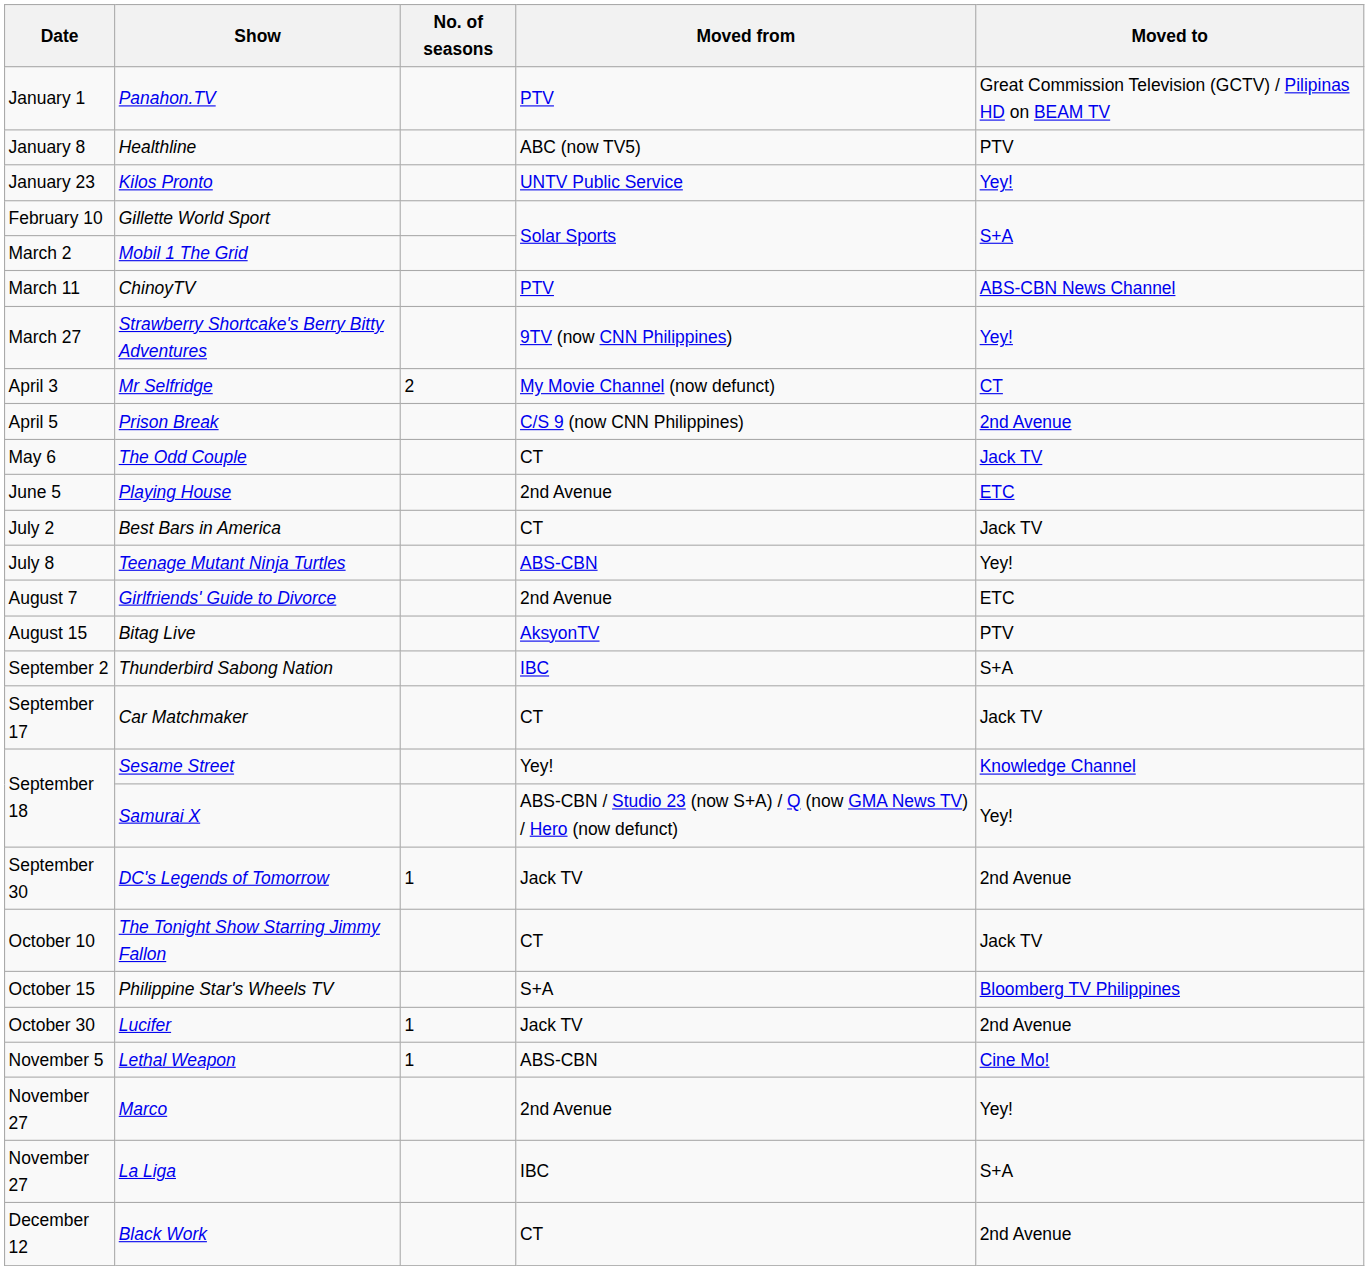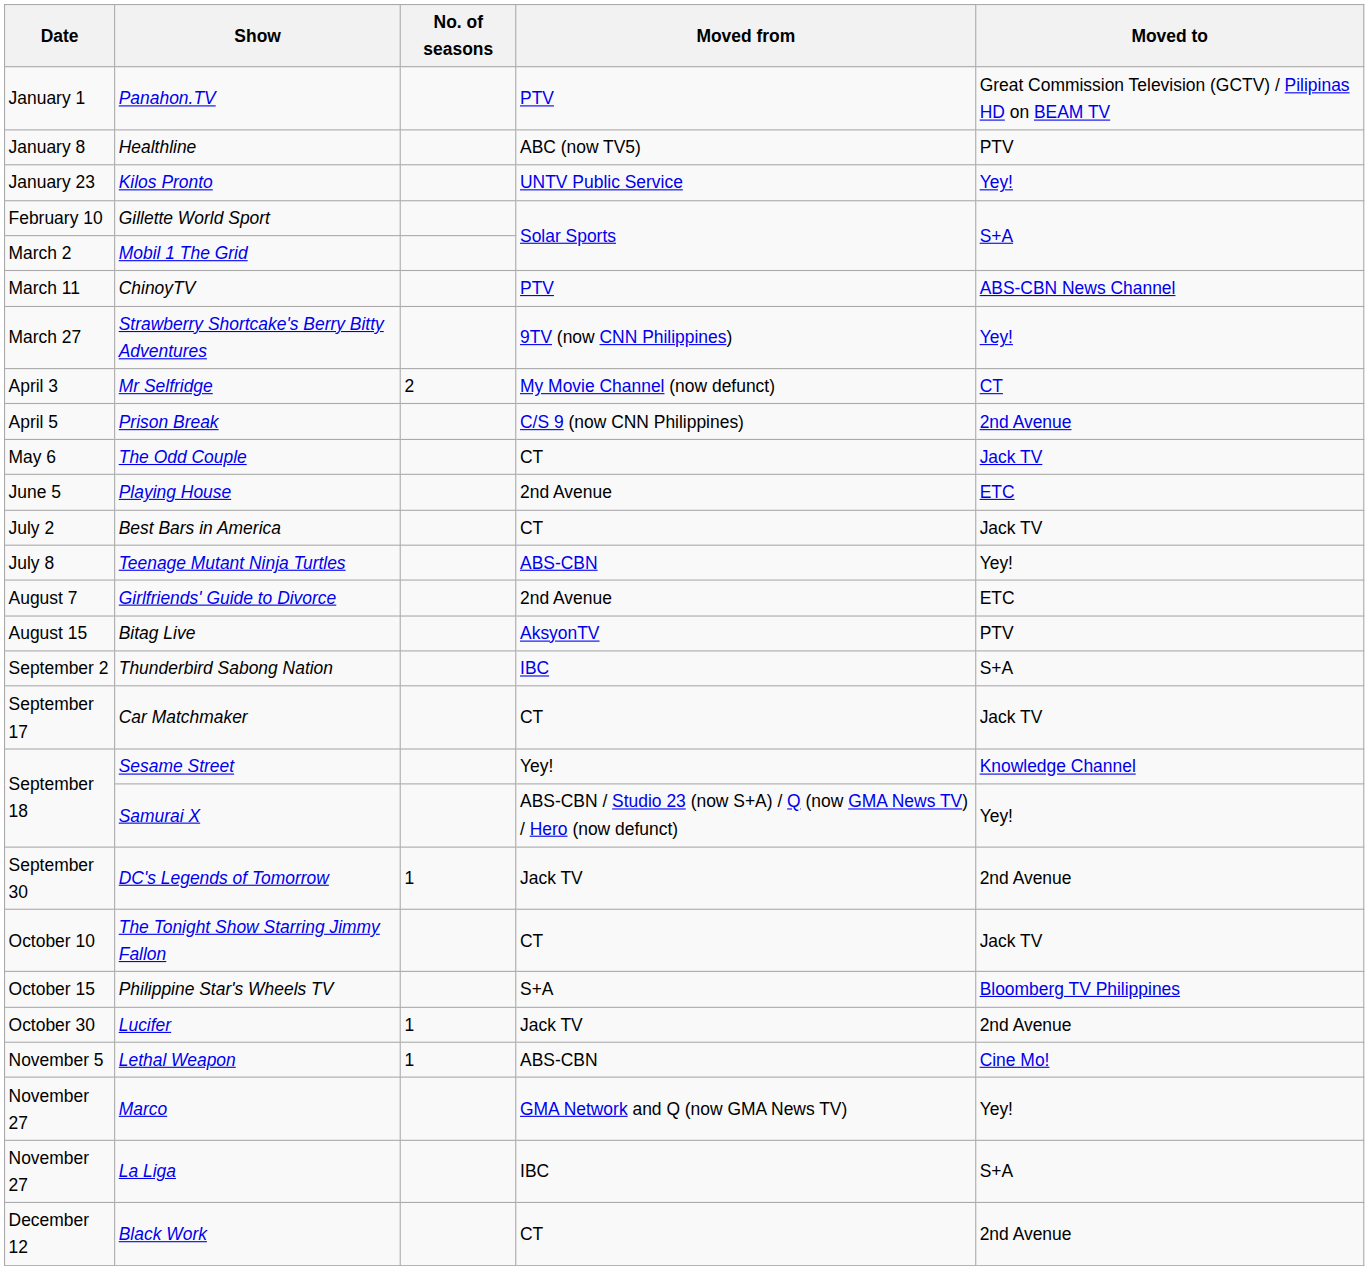Marco | Moved from: 2nd Avenue -> GMA Network and Q (now GMA News TV)
